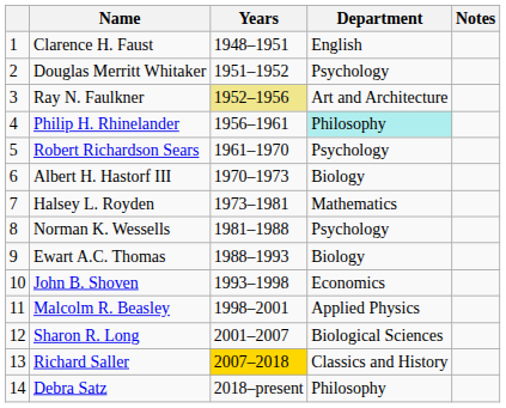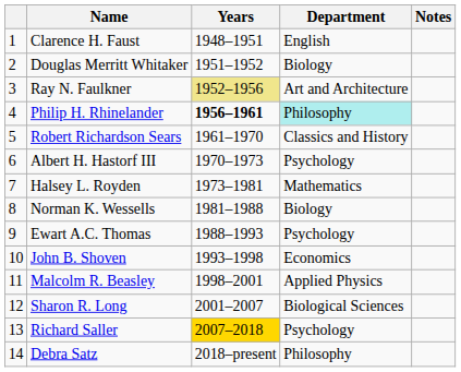Douglas Merritt Whitaker | Department: Psychology -> Biology
Philip H. Rhinelander | Years: normal -> bold
Robert Richardson Sears | Department: Psychology -> Classics and History
Albert H. Hastorf III | Department: Biology -> Psychology
Norman K. Wessells | Department: Psychology -> Biology
Ewart A.C. Thomas | Department: Biology -> Psychology
Richard Saller | Department: Classics and History -> Psychology
